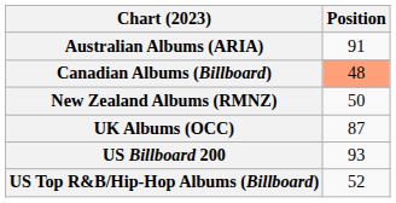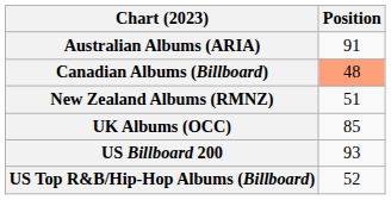New Zealand Albums (RMNZ) | Position: 50 -> 51
UK Albums (OCC) | Position: 87 -> 85
